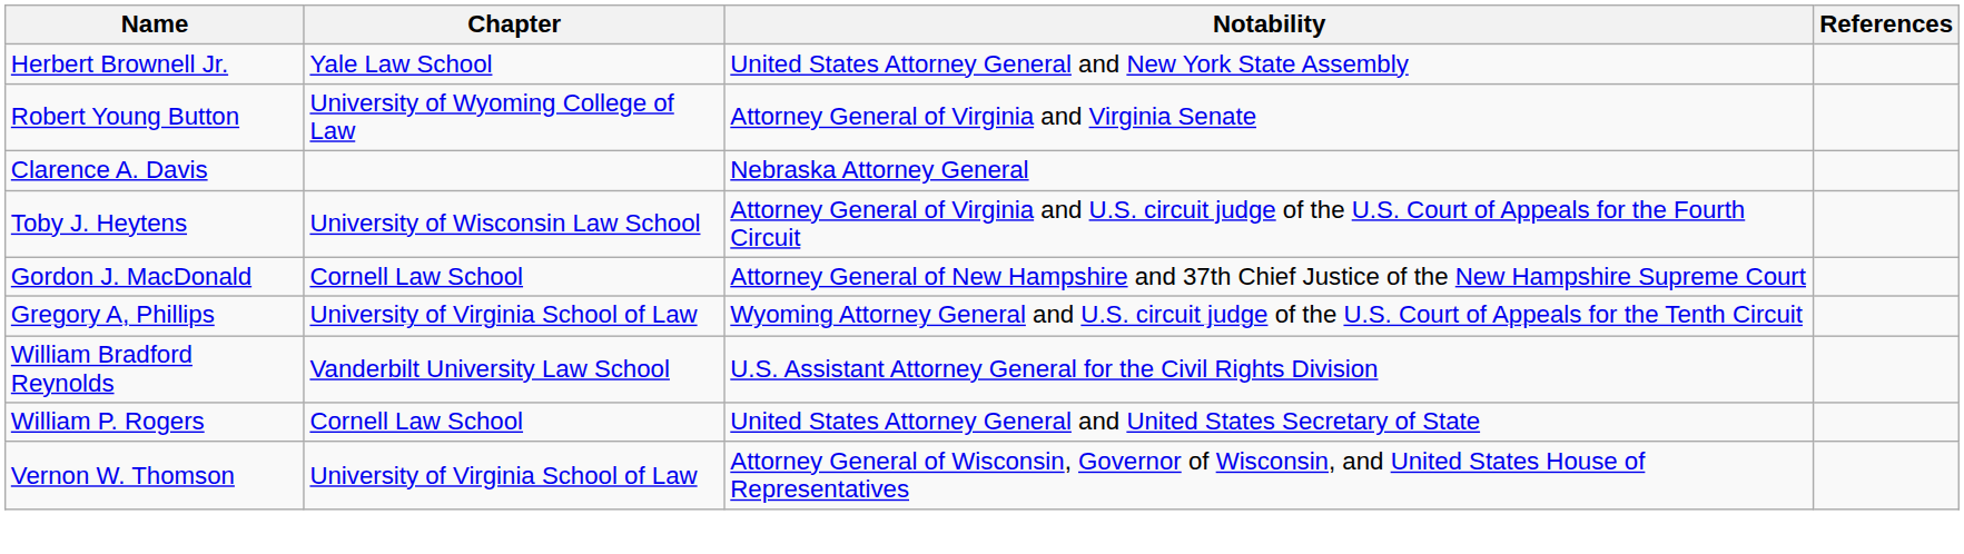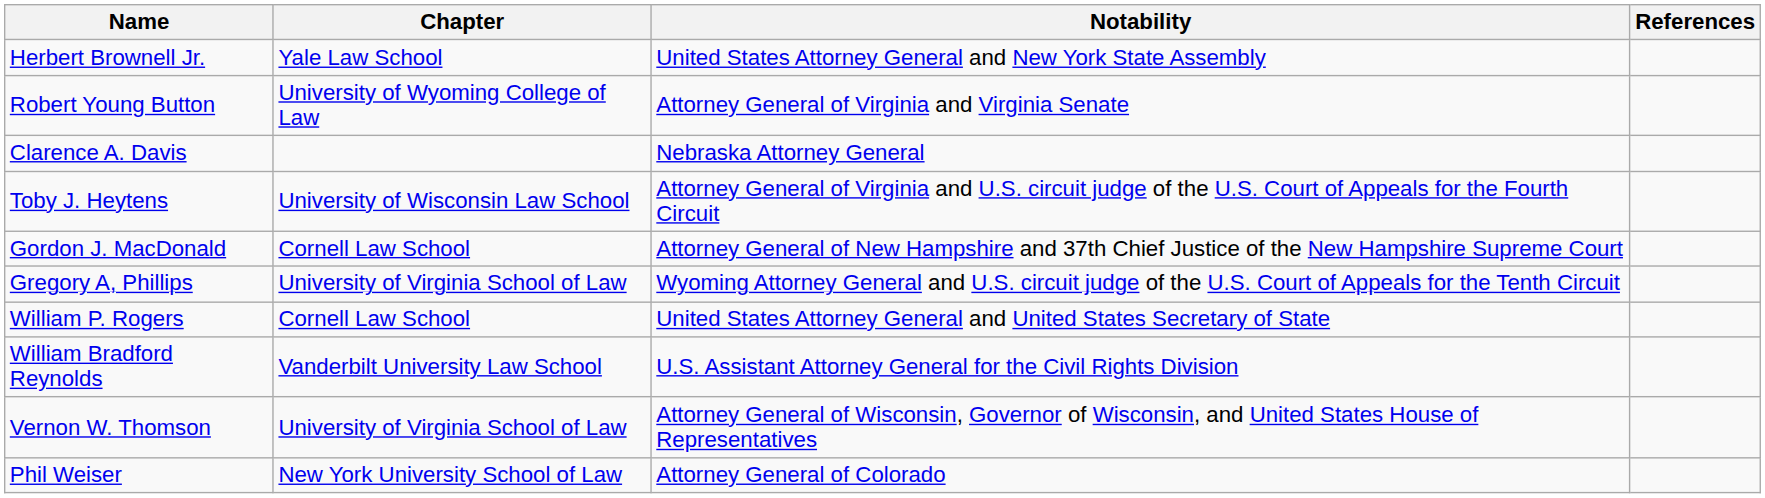rows swapped: William Bradford Reynolds <-> William P. Rogers
+ row: Phil Weiser | New York University School of Law | Attorney General of Colorado
